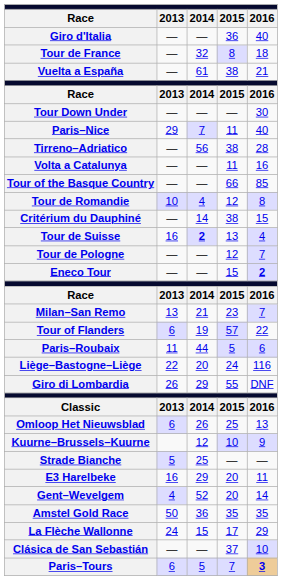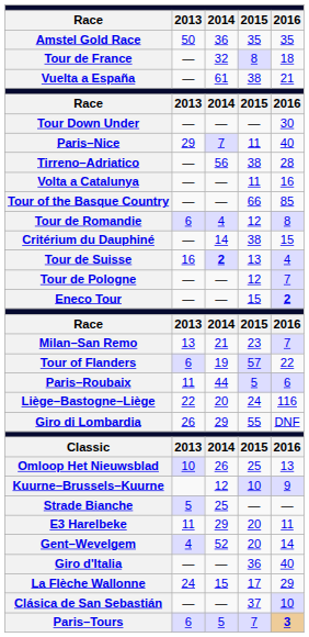rows swapped: Giro d'Italia <-> Amstel Gold Race
Tour de Romandie | column 2: 10 -> 6
Omloop Het Nieuwsblad | column 2: 6 -> 10
E3 Harelbeke | column 2: 16 -> 11
